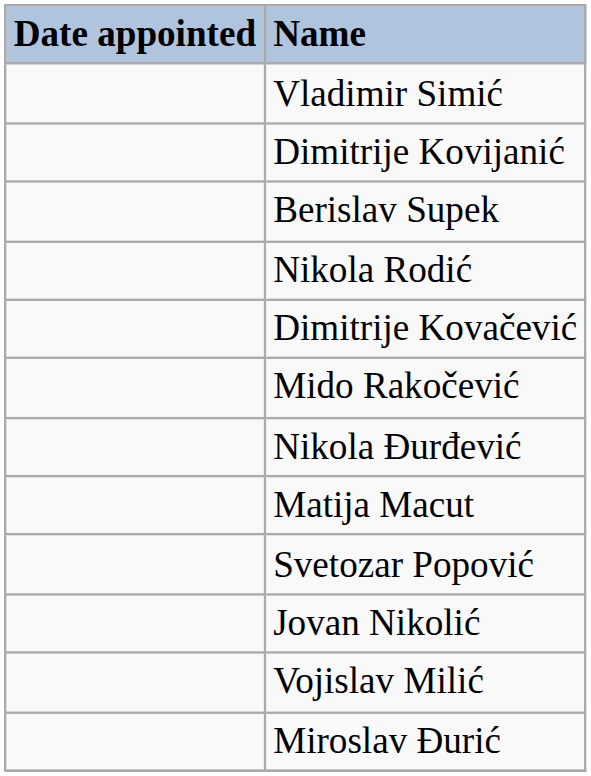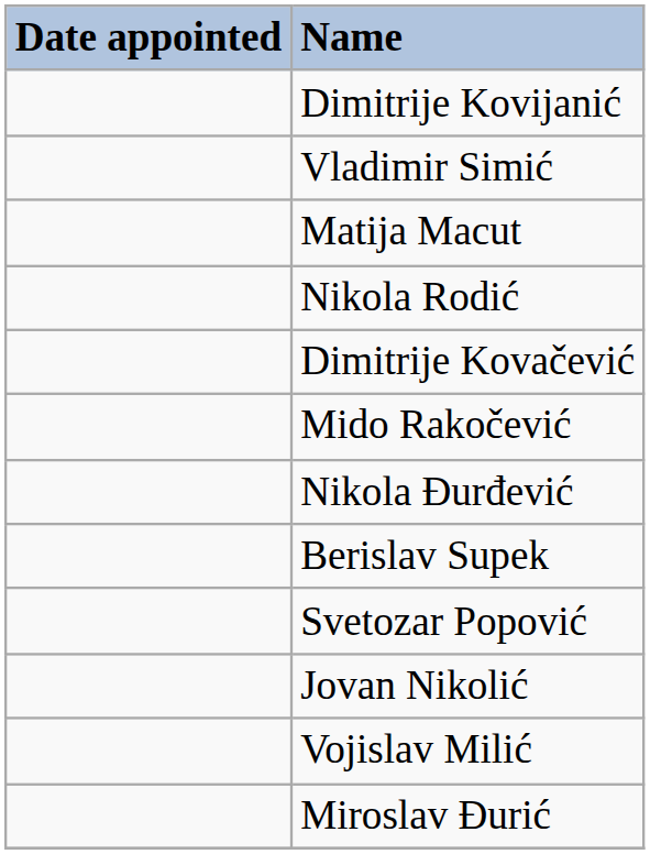rows swapped: Dimitrije Kovijanić <-> Vladimir Simić
rows swapped: Berislav Supek <-> Matija Macut
